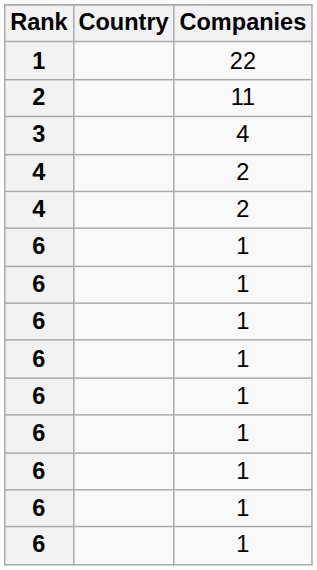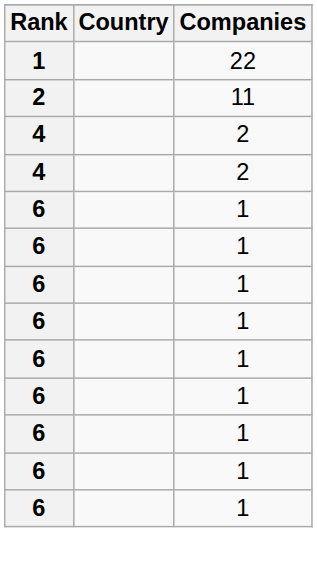- row: 3 | 4
